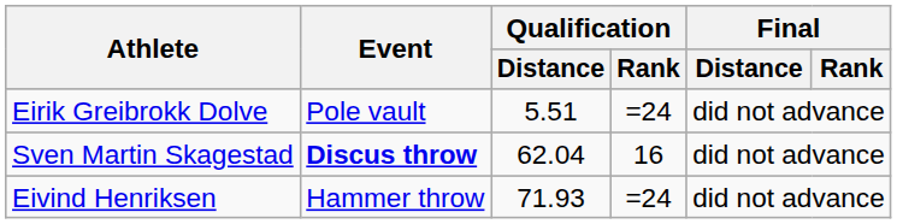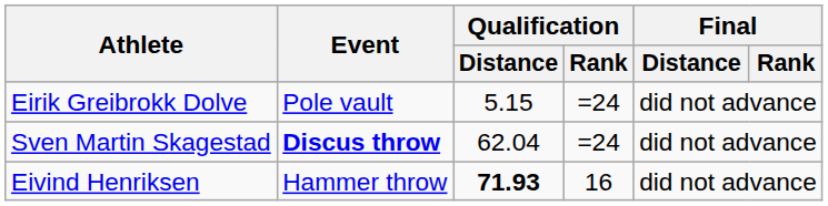Eirik Greibrokk Dolve | Qualification / Distance: 5.51 -> 5.15
Sven Martin Skagestad | Qualification / Rank: 16 -> =24
Eivind Henriksen | Qualification / Distance: normal -> bold
Eivind Henriksen | Qualification / Rank: =24 -> 16
